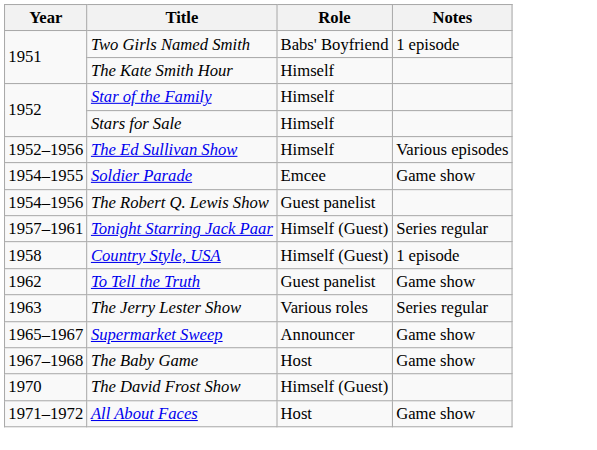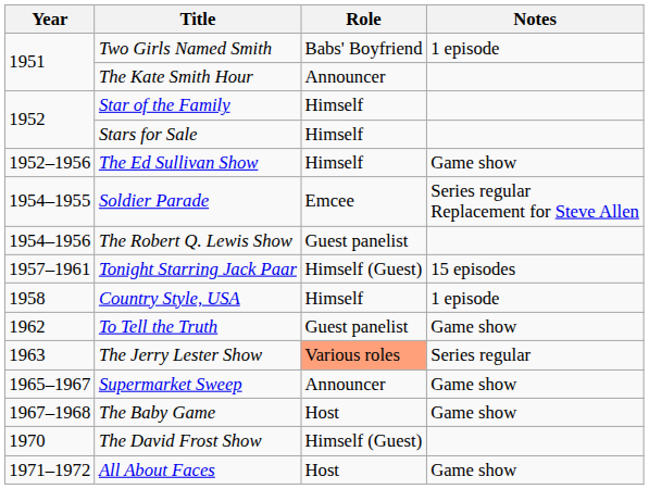The Kate Smith Hour | Role: Himself -> Announcer
The Ed Sullivan Show | Notes: Various episodes -> Game show
Soldier Parade | Notes: Game show -> Series regular Replacement for Steve Allen
Tonight Starring Jack Paar | Notes: Series regular -> 15 episodes
Country Style, USA | Role: Himself (Guest) -> Himself
The Jerry Lester Show | Role: no background -> lightsalmon background
